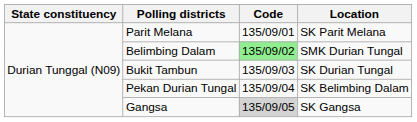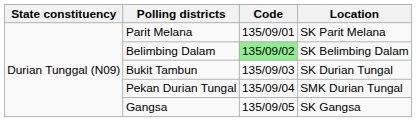Belimbing Dalam | Location: SMK Durian Tungal -> SK Belimbing Dalam
Pekan Durian Tungal | Location: SK Belimbing Dalam -> SMK Durian Tungal
Gangsa | Code: lightgrey background -> no background
